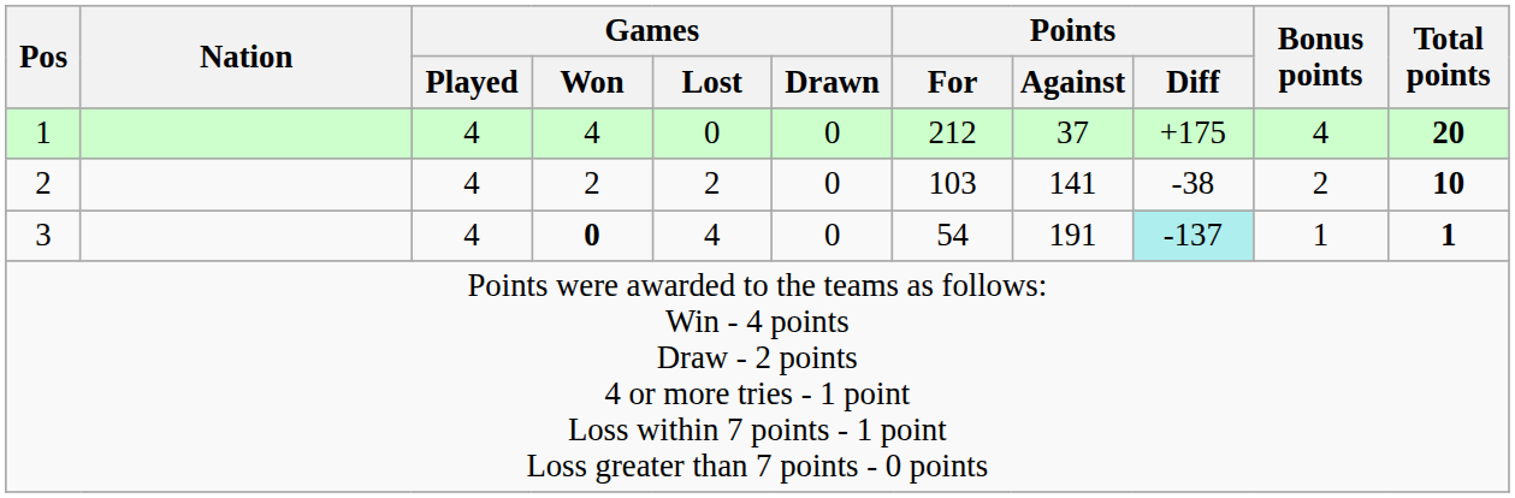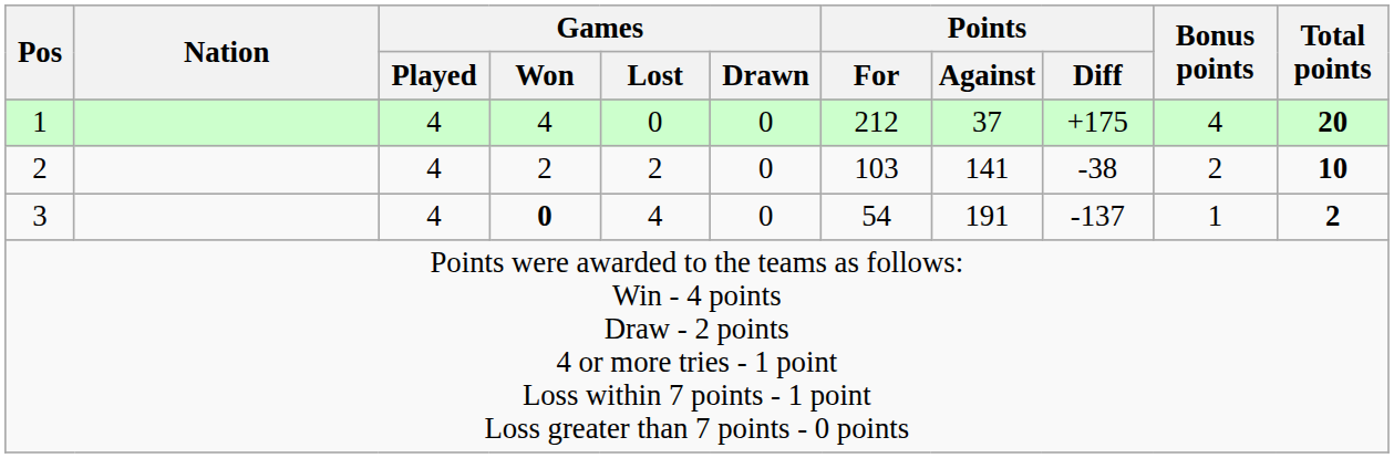3 | Points / Diff: paleturquoise background -> no background
3 | Total points: 1 -> 2
